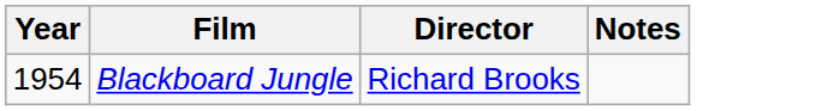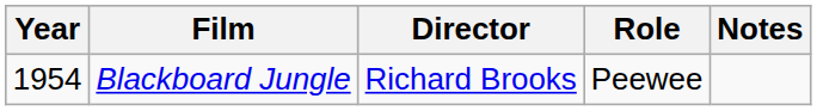+ column: Role | Peewee
